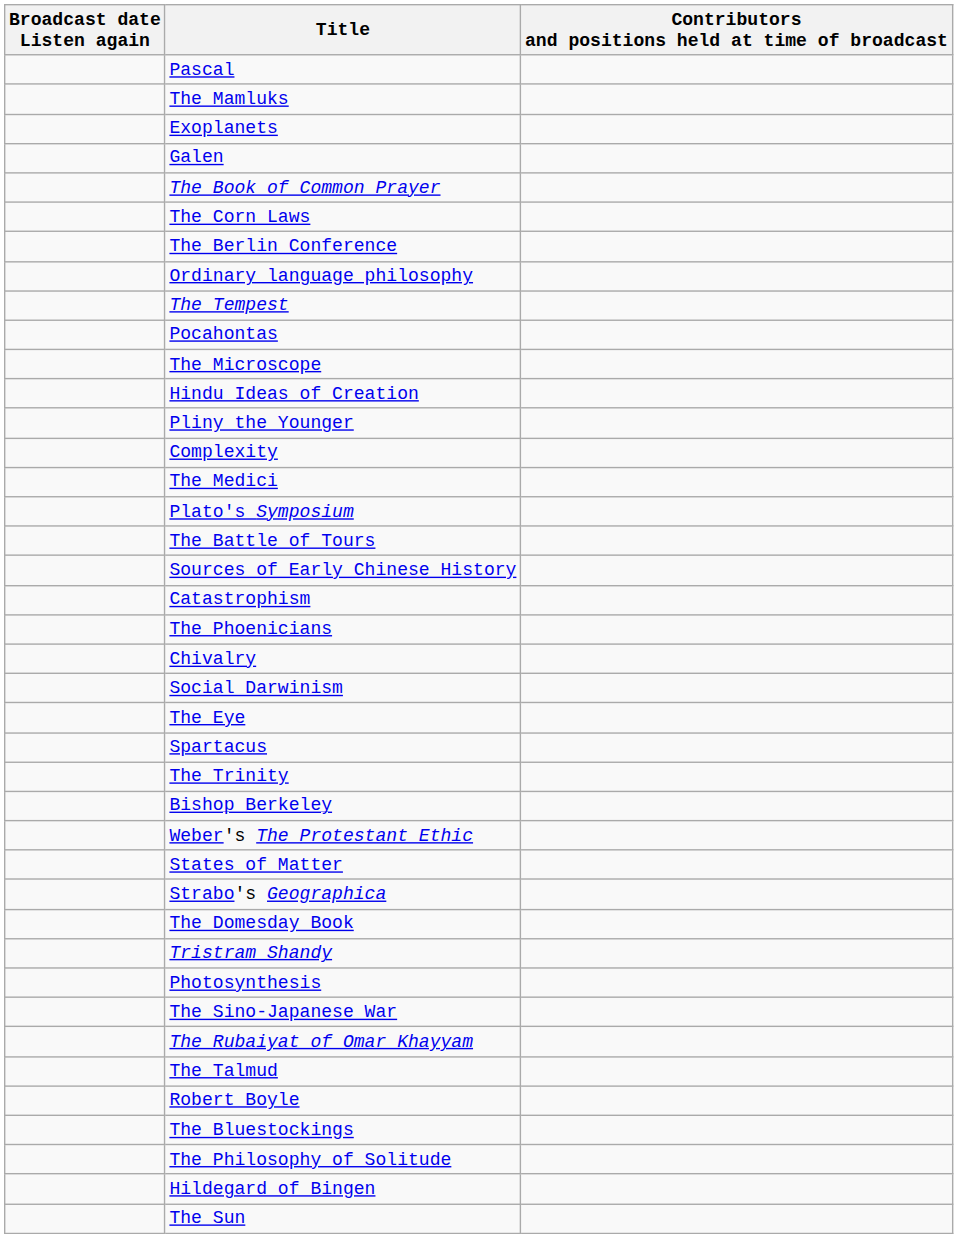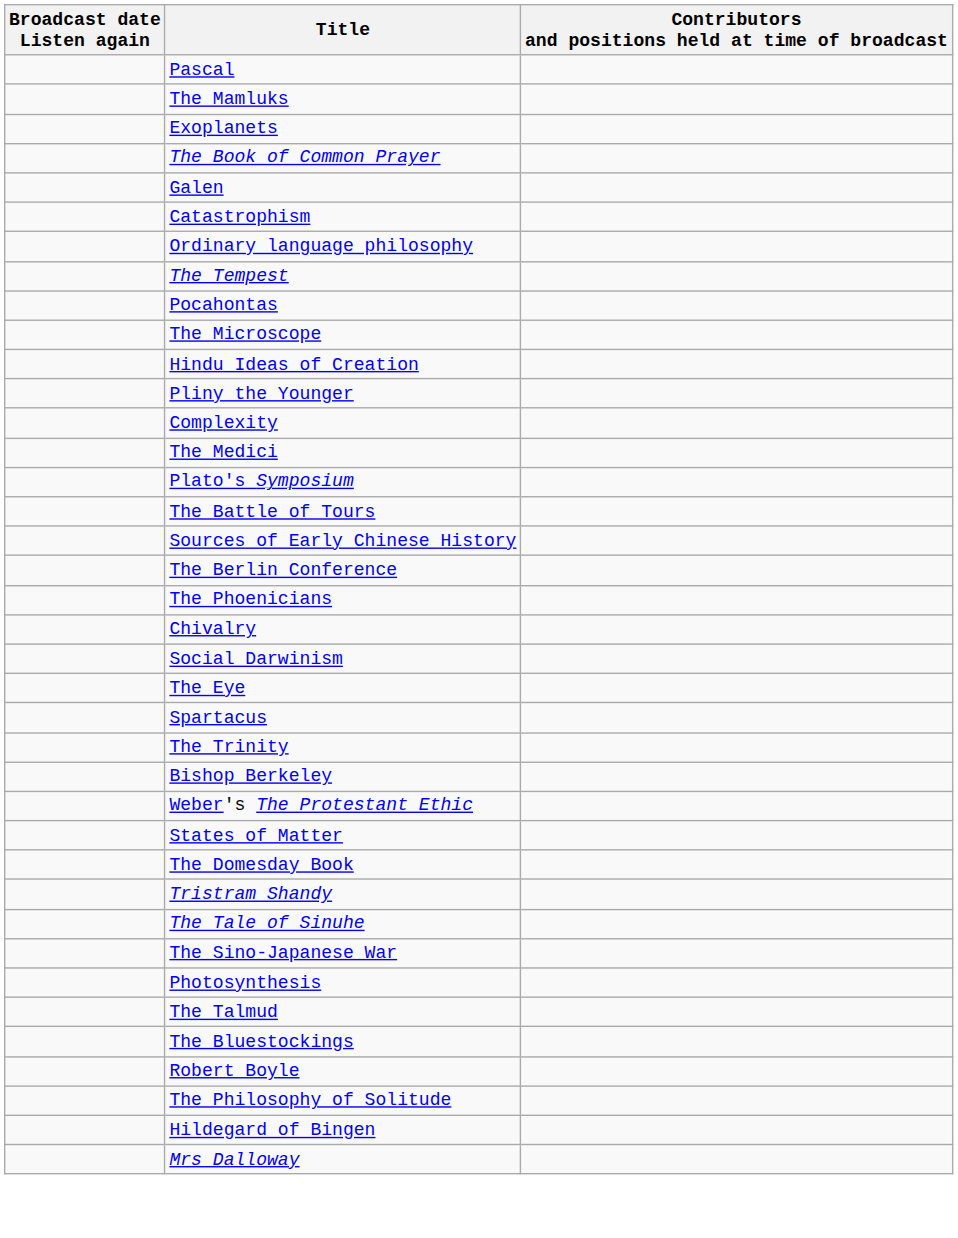rows swapped: Galen <-> The Book of Common Prayer
- row: The Corn Laws
rows swapped: The Berlin Conference <-> Catastrophism
- row: Strabo's Geographica
+ row: The Tale of Sinuhe
rows swapped: The Sino-Japanese War <-> Photosynthesis
- row: The Rubaiyat of Omar Khayyam
rows swapped: The Bluestockings <-> Robert Boyle
+ row: Mrs Dalloway
- row: The Sun
